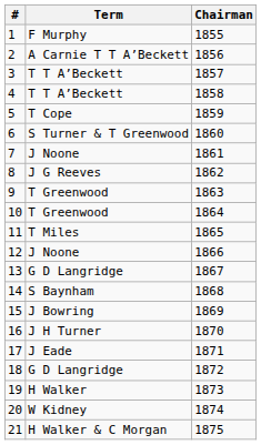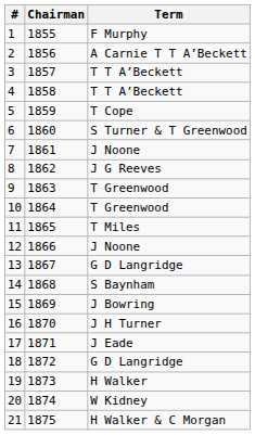columns swapped: Chairman <-> Term
